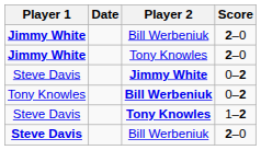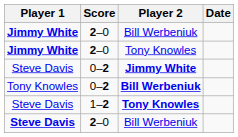columns swapped: Score <-> Date
